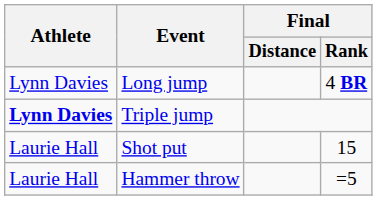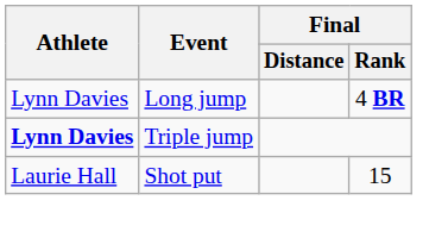- row: Laurie Hall | Hammer throw | =5
